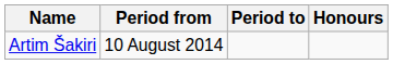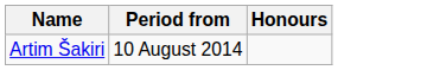- column: Period to
